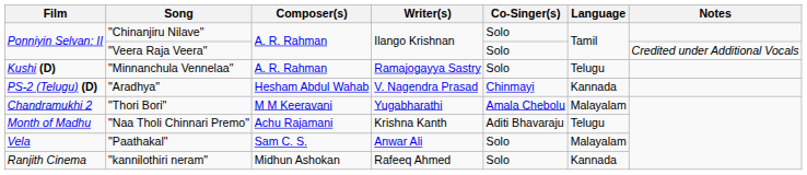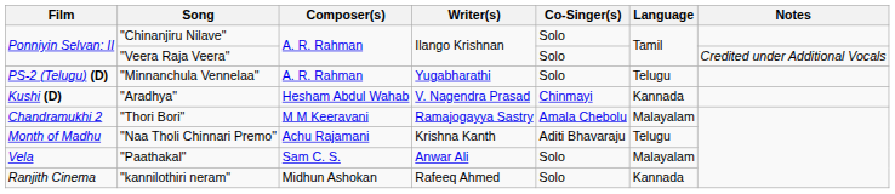"Minnanchula Vennelaa" | Film: Kushi (D) -> PS-2 (Telugu) (D)
"Minnanchula Vennelaa" | Writer(s): Ramajogayya Sastry -> Yugabharathi
"Aradhya" | Film: PS-2 (Telugu) (D) -> Kushi (D)
"Thori Bori" | Writer(s): Yugabharathi -> Ramajogayya Sastry
